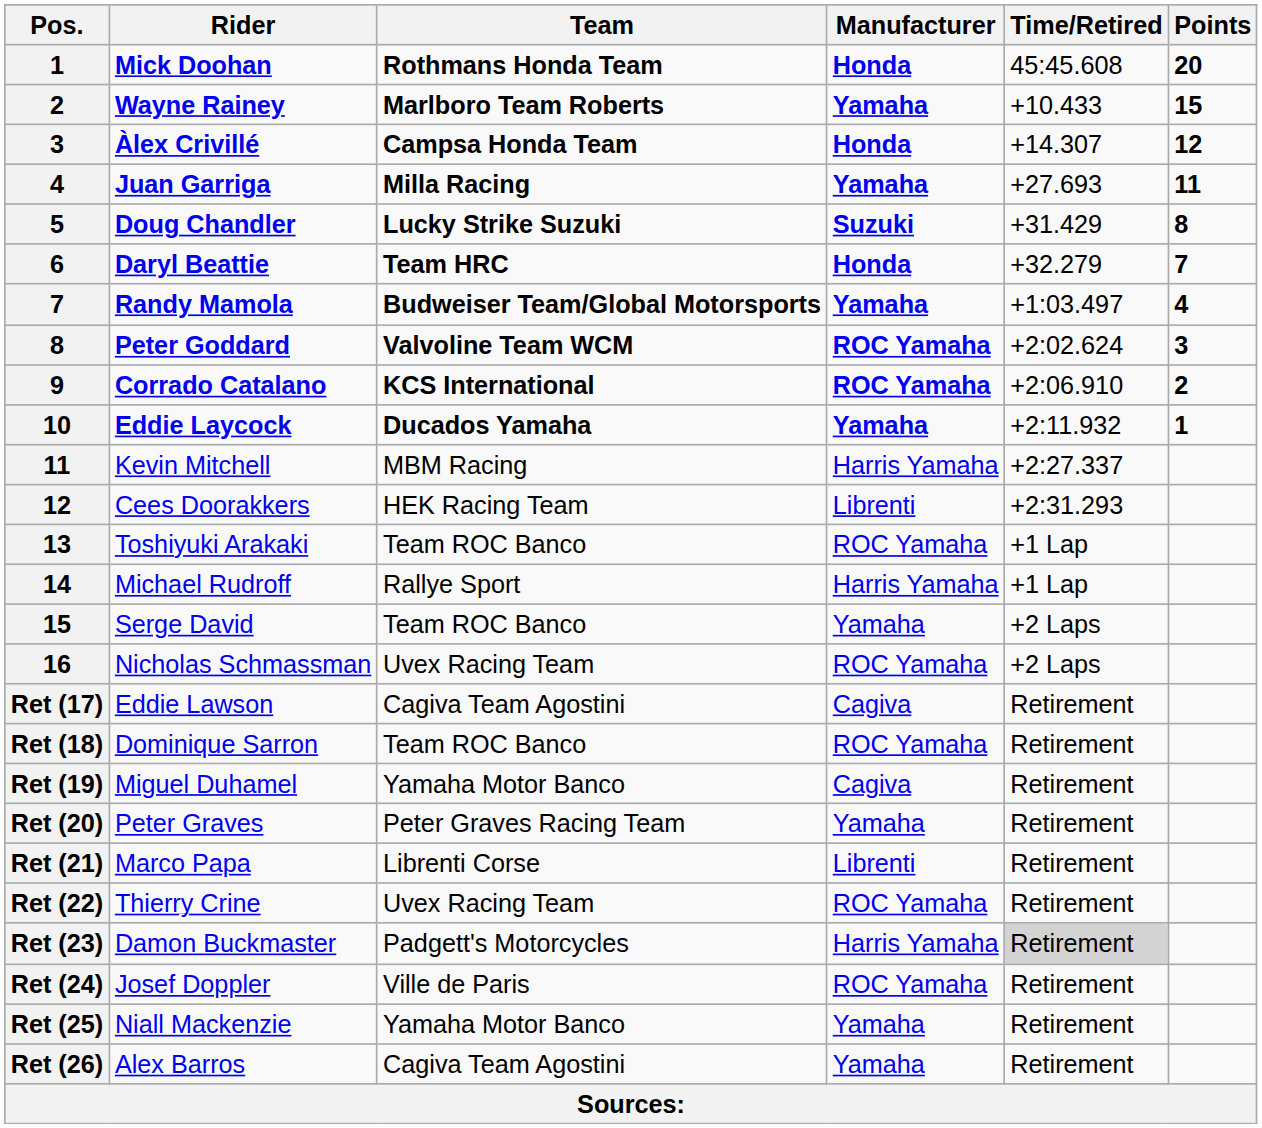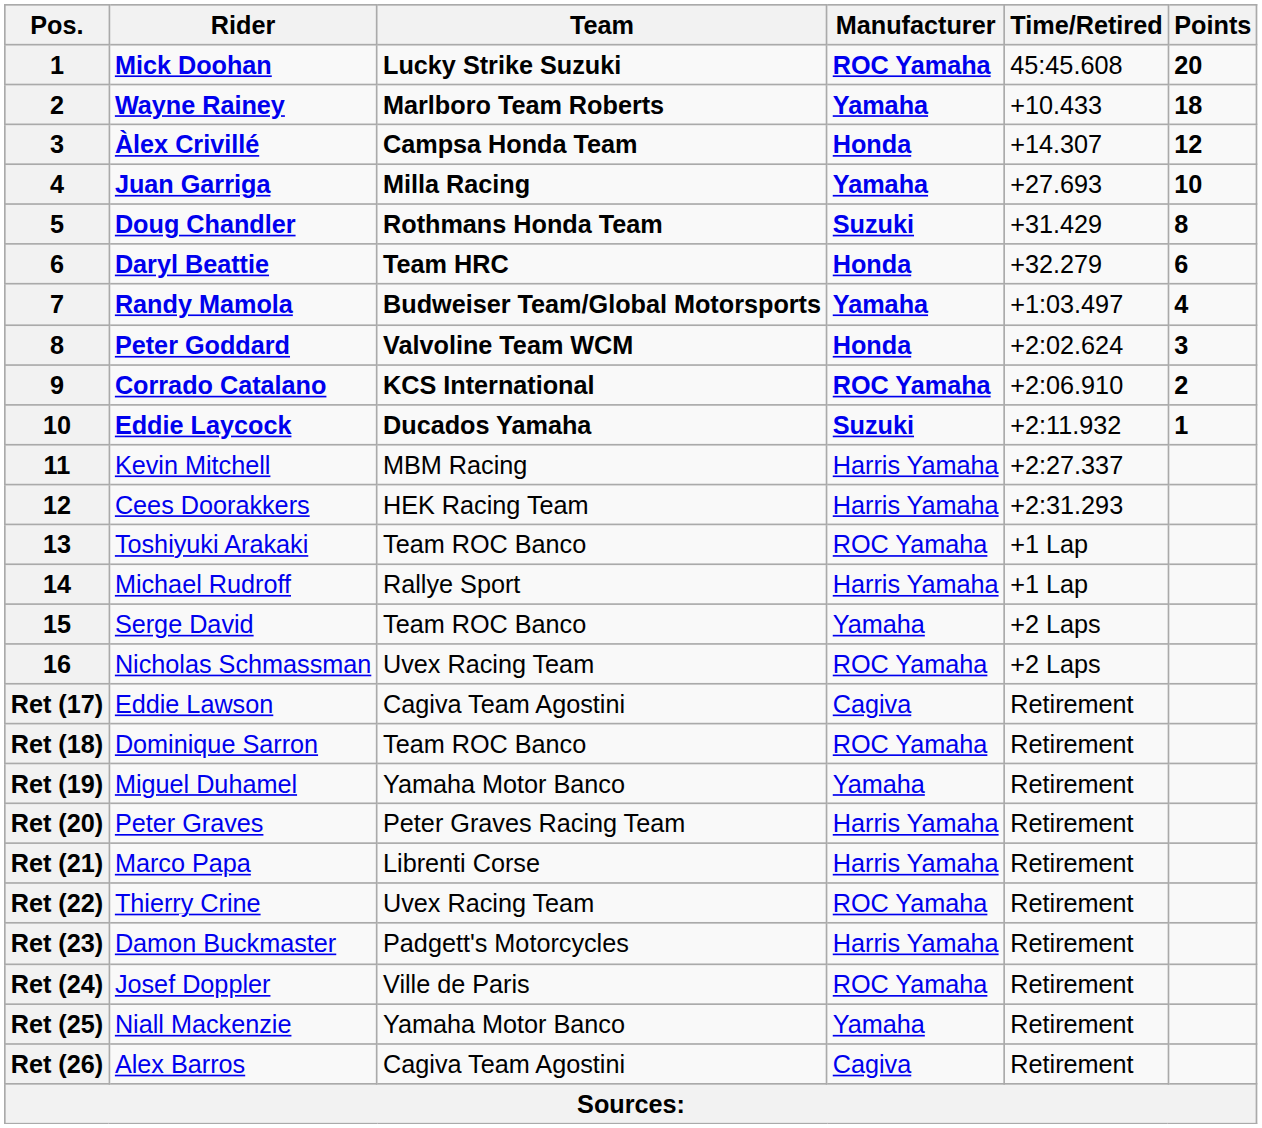Mick Doohan | Team: Rothmans Honda Team -> Lucky Strike Suzuki
Mick Doohan | Manufacturer: Honda -> ROC Yamaha
Wayne Rainey | Points: 15 -> 18
Juan Garriga | Points: 11 -> 10
Doug Chandler | Team: Lucky Strike Suzuki -> Rothmans Honda Team
Daryl Beattie | Points: 7 -> 6
Peter Goddard | Manufacturer: ROC Yamaha -> Honda
Eddie Laycock | Manufacturer: Yamaha -> Suzuki
Cees Doorakkers | Manufacturer: Librenti -> Harris Yamaha
Miguel Duhamel | Manufacturer: Cagiva -> Yamaha
Peter Graves | Manufacturer: Yamaha -> Harris Yamaha
Marco Papa | Manufacturer: Librenti -> Harris Yamaha
Damon Buckmaster | Time/Retired: lightgrey background -> no background
Alex Barros | Manufacturer: Yamaha -> Cagiva
